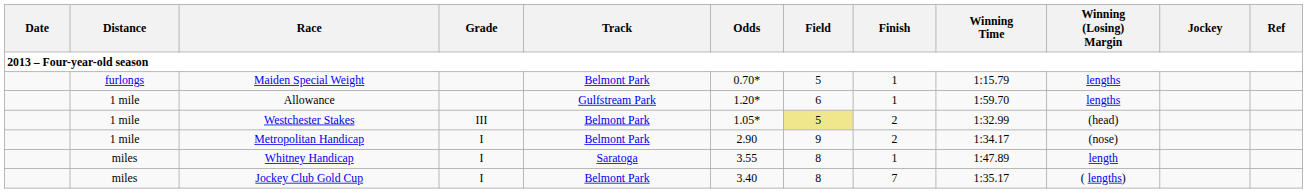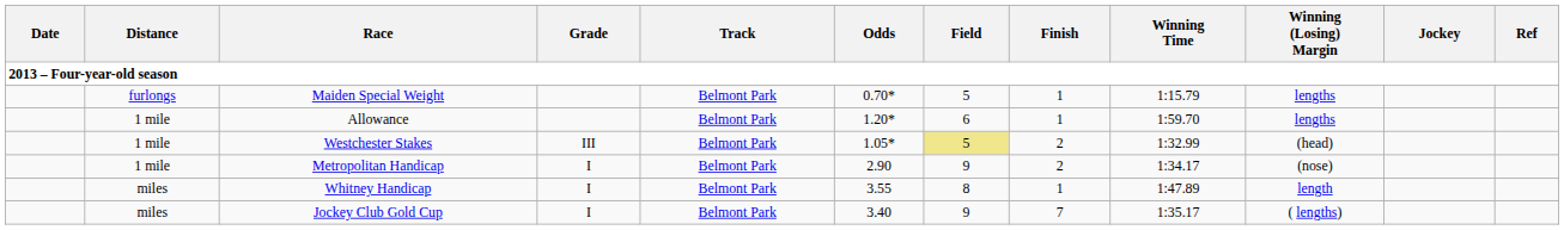Allowance | Track: Gulfstream Park -> Belmont Park
Whitney Handicap | Track: Saratoga -> Belmont Park
Jockey Club Gold Cup | Field: 8 -> 9
